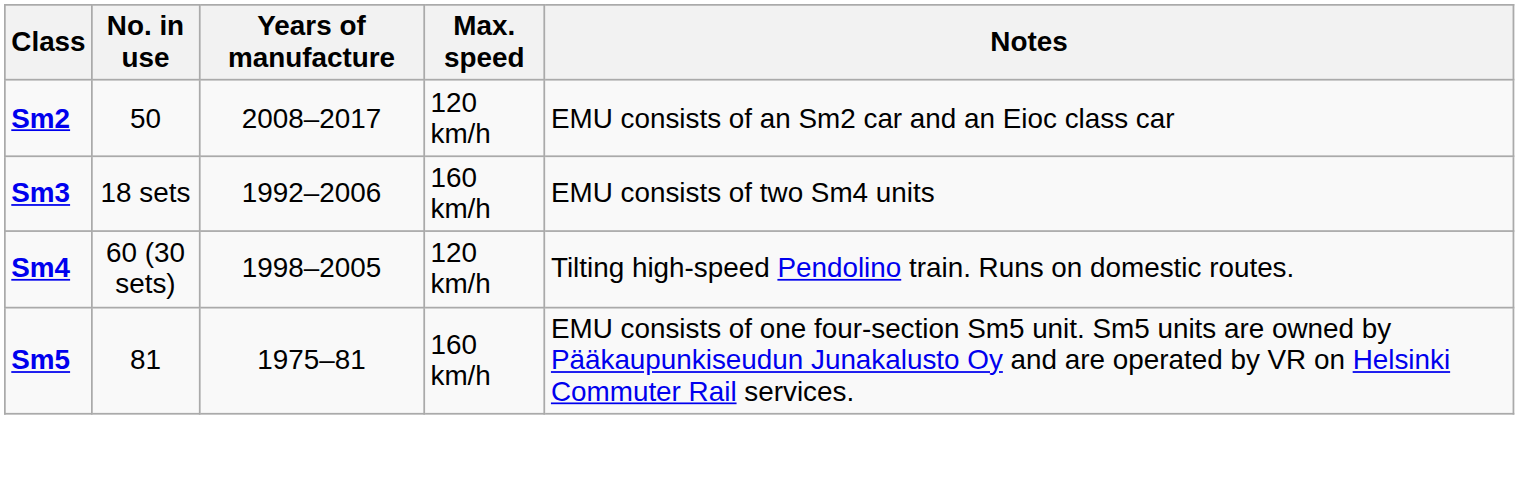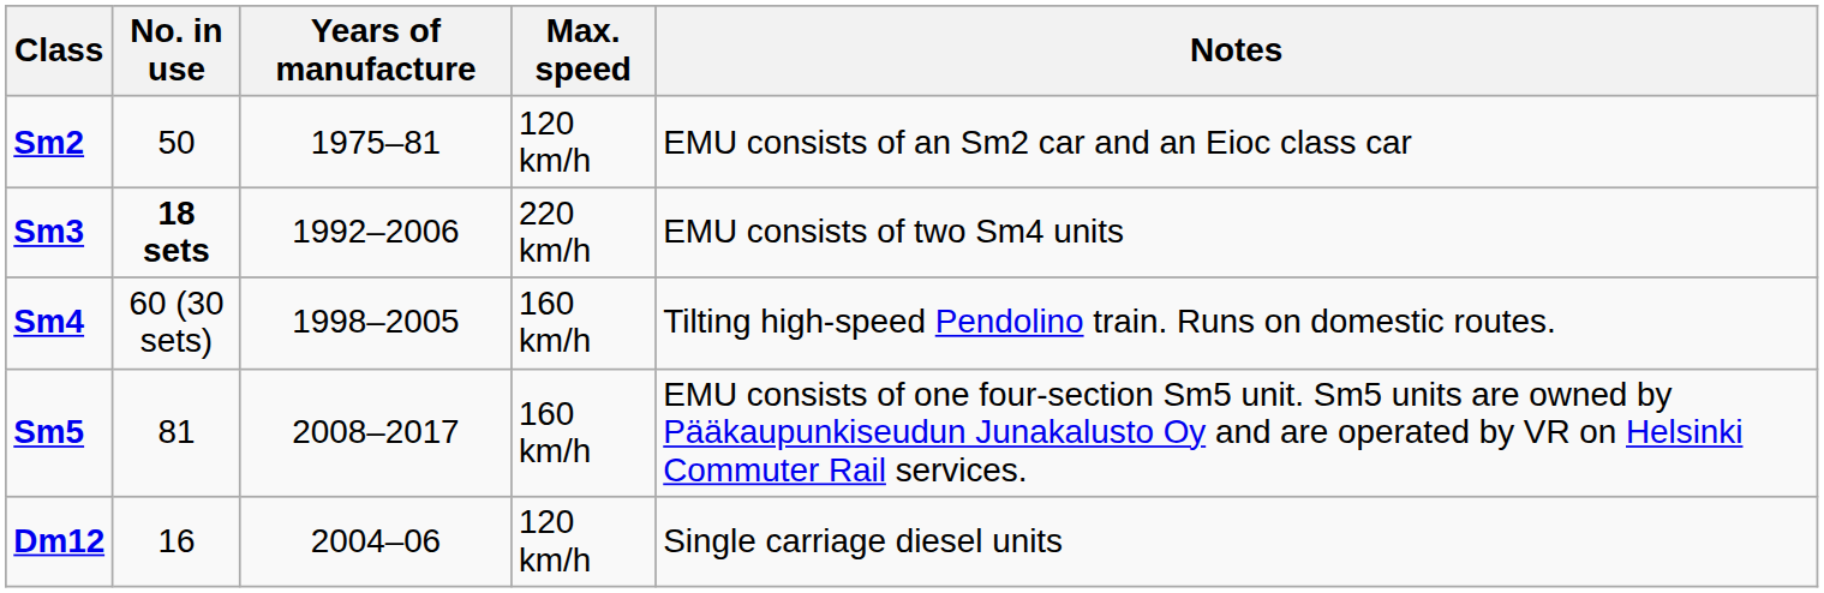Sm2 | Years of manufacture: 2008–2017 -> 1975–81
Sm3 | No. in use: normal -> bold
Sm3 | Max. speed: 160 km/h -> 220 km/h
Sm4 | Max. speed: 120 km/h -> 160 km/h
Sm5 | Years of manufacture: 1975–81 -> 2008–2017
+ row: Dm12 | 16 | 2004–06 | 120 km/h | Single carriage diesel units
